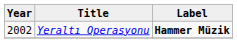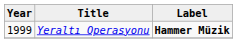Yeraltı Operasyonu | Year: 2002 -> 1999
